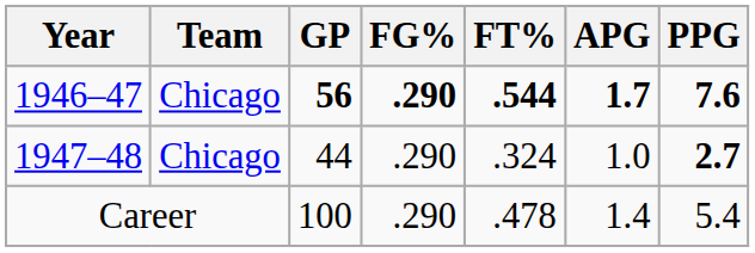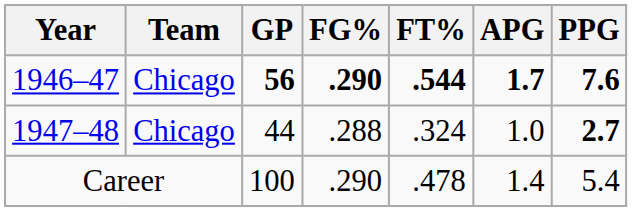1947–48 | FG%: .290 -> .288
